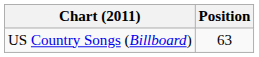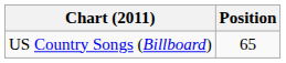US Country Songs (Billboard) | Position: 63 -> 65
